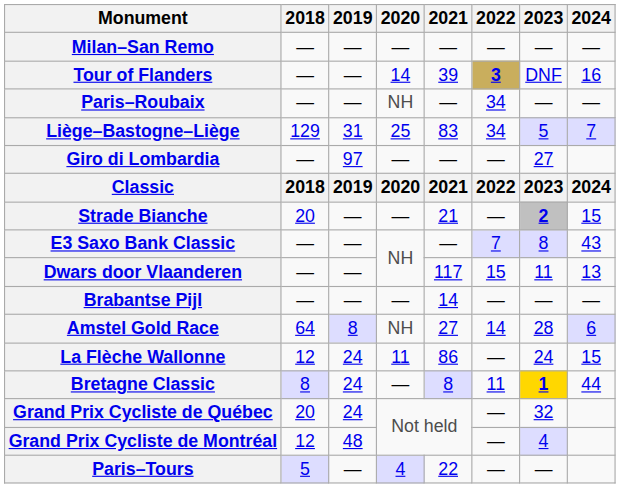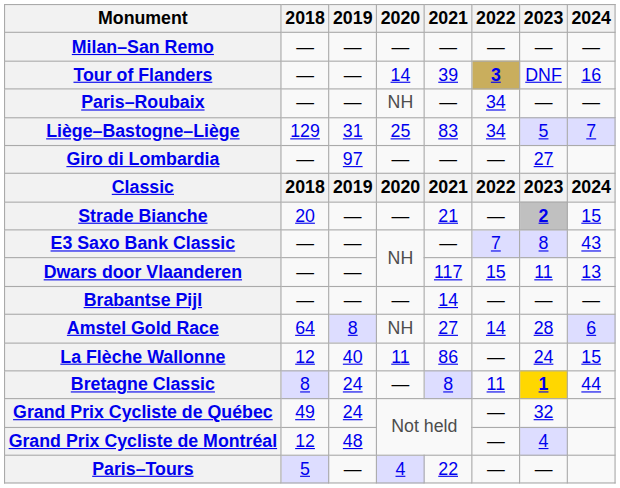La Flèche Wallonne | 2019: 24 -> 40
Grand Prix Cycliste de Québec | 2018: 20 -> 49
